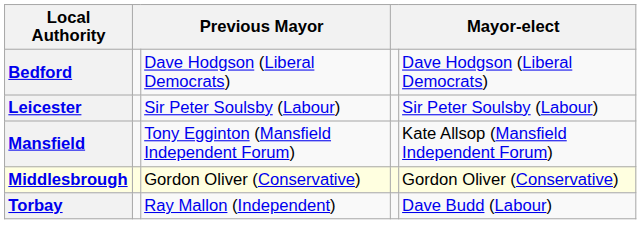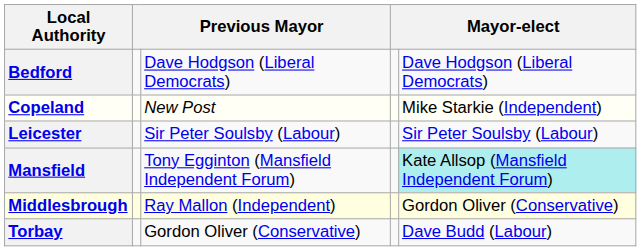+ row: Copeland | New Post | Mike Starkie (Independent)
Mansfield | column 5: no background -> paleturquoise background
Middlesbrough | column 3: Gordon Oliver (Conservative) -> Ray Mallon (Independent)
Torbay | column 3: Ray Mallon (Independent) -> Gordon Oliver (Conservative)
